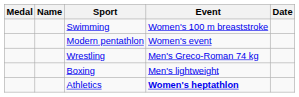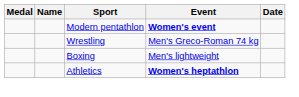- row: Swimming | Women's 100 m breaststroke
Modern pentathlon | Event: normal -> bold
